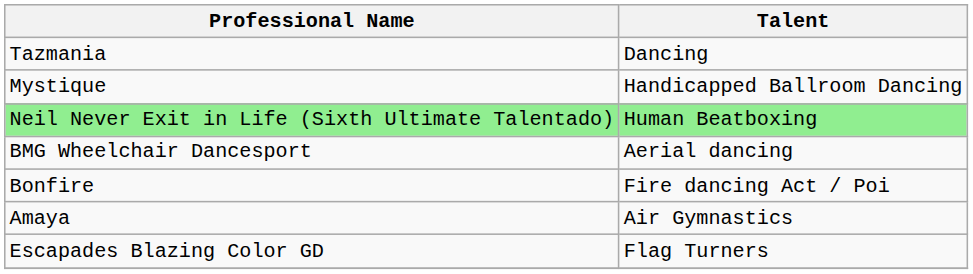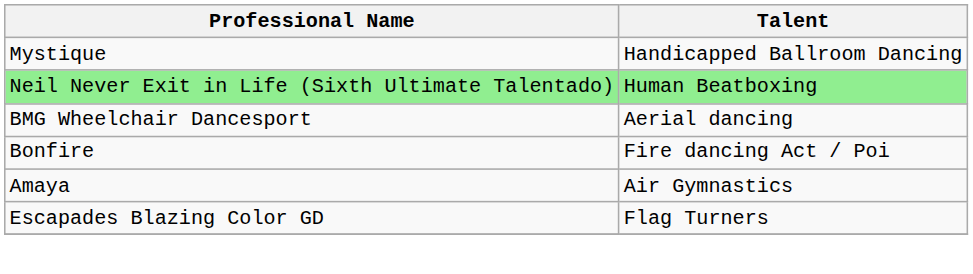- row: Tazmania | Dancing
